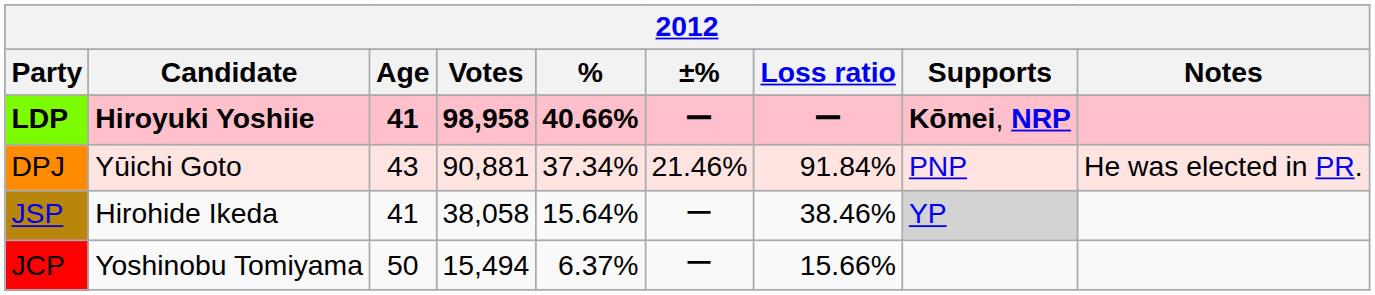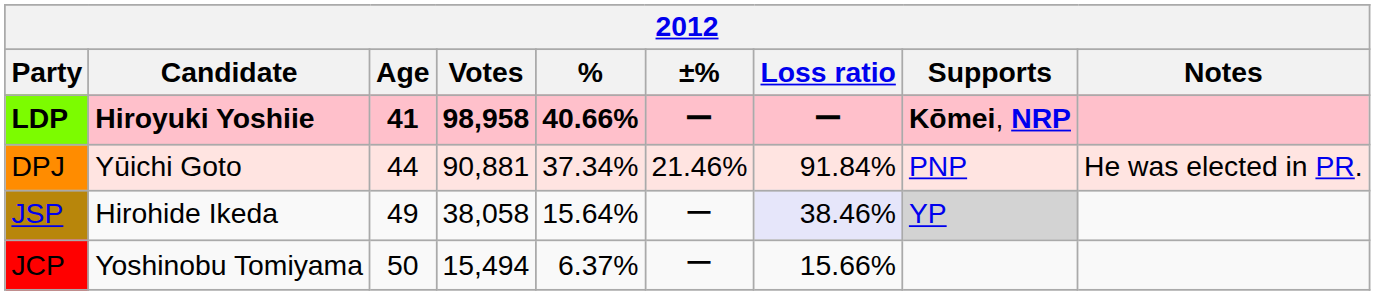DPJ | Age: 43 -> 44
JSP | Age: 41 -> 49
JSP | Loss ratio: no background -> lavender background
